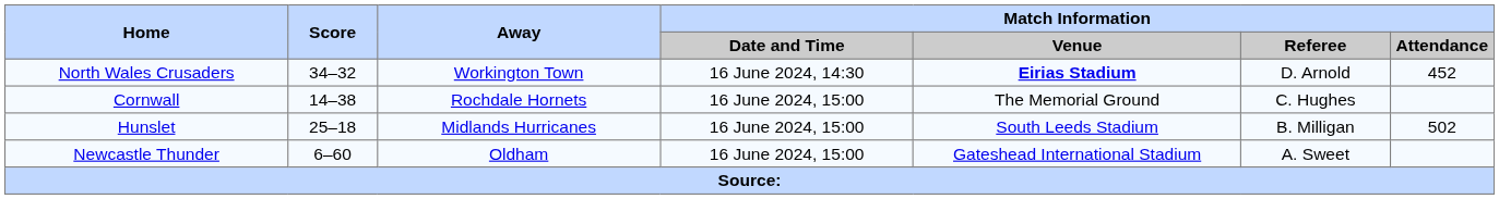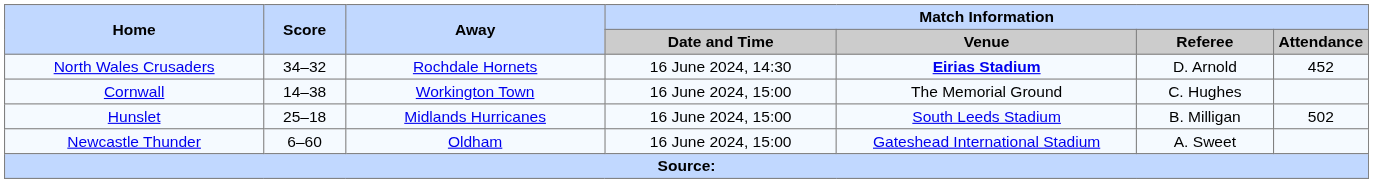North Wales Crusaders | Away: Workington Town -> Rochdale Hornets
Cornwall | Away: Rochdale Hornets -> Workington Town
